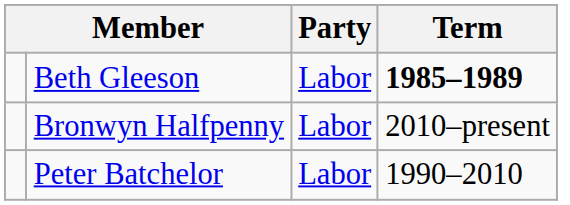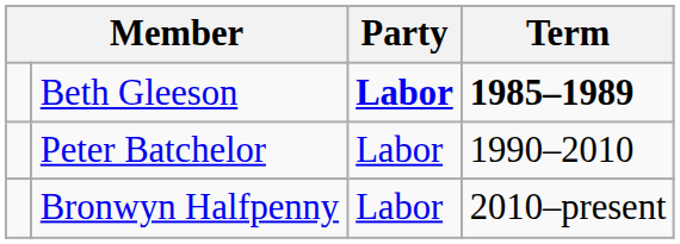Beth Gleeson | Party: normal -> bold
rows swapped: Peter Batchelor <-> Bronwyn Halfpenny
